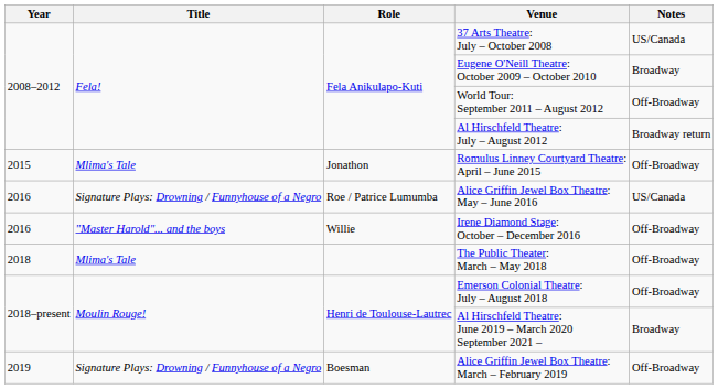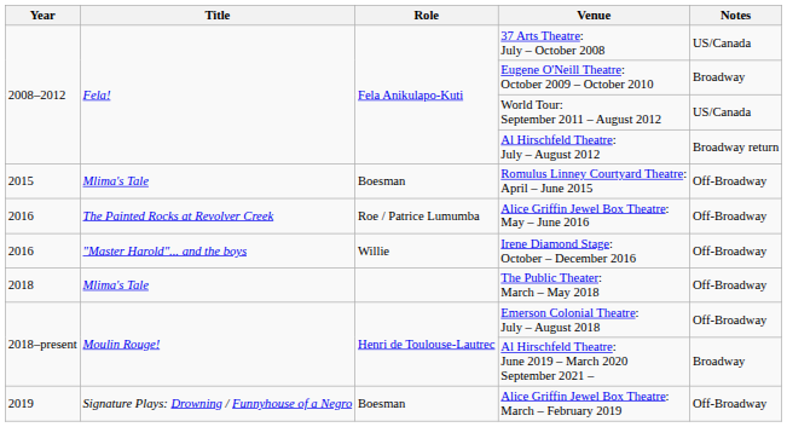World Tour: September 2011 – August 2012 | Notes: Off-Broadway -> US/Canada
Romulus Linney Courtyard Theatre: April – June 2015 | Role: Jonathon -> Boesman
Alice Griffin Jewel Box Theatre: May – June 2016 | Title: Signature Plays: Drowning / Funnyhouse of a Negro -> The Painted Rocks at Revolver Creek
Alice Griffin Jewel Box Theatre: May – June 2016 | Notes: US/Canada -> Off-Broadway
